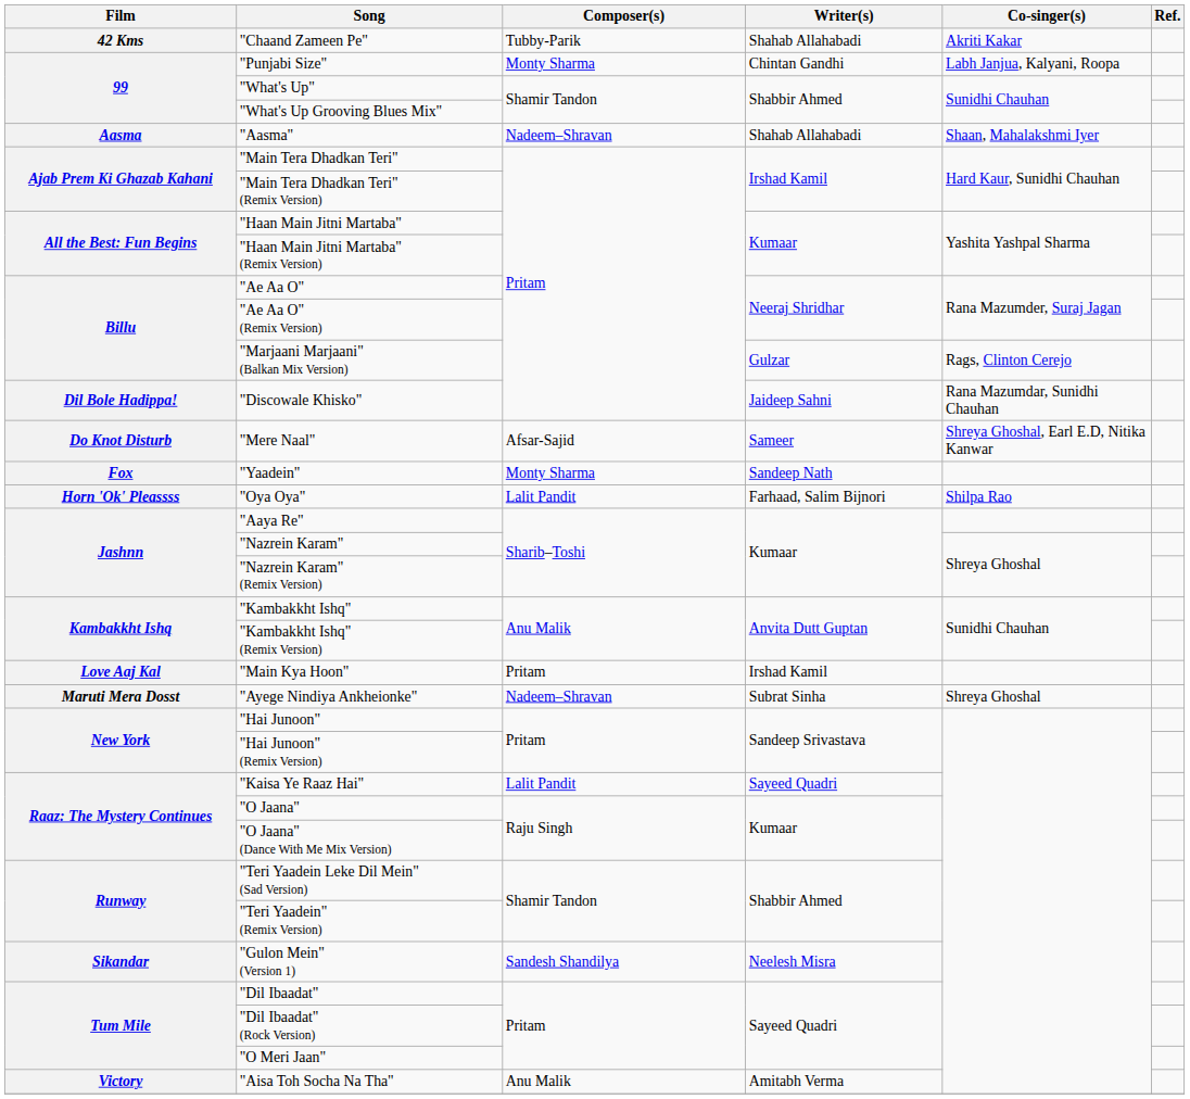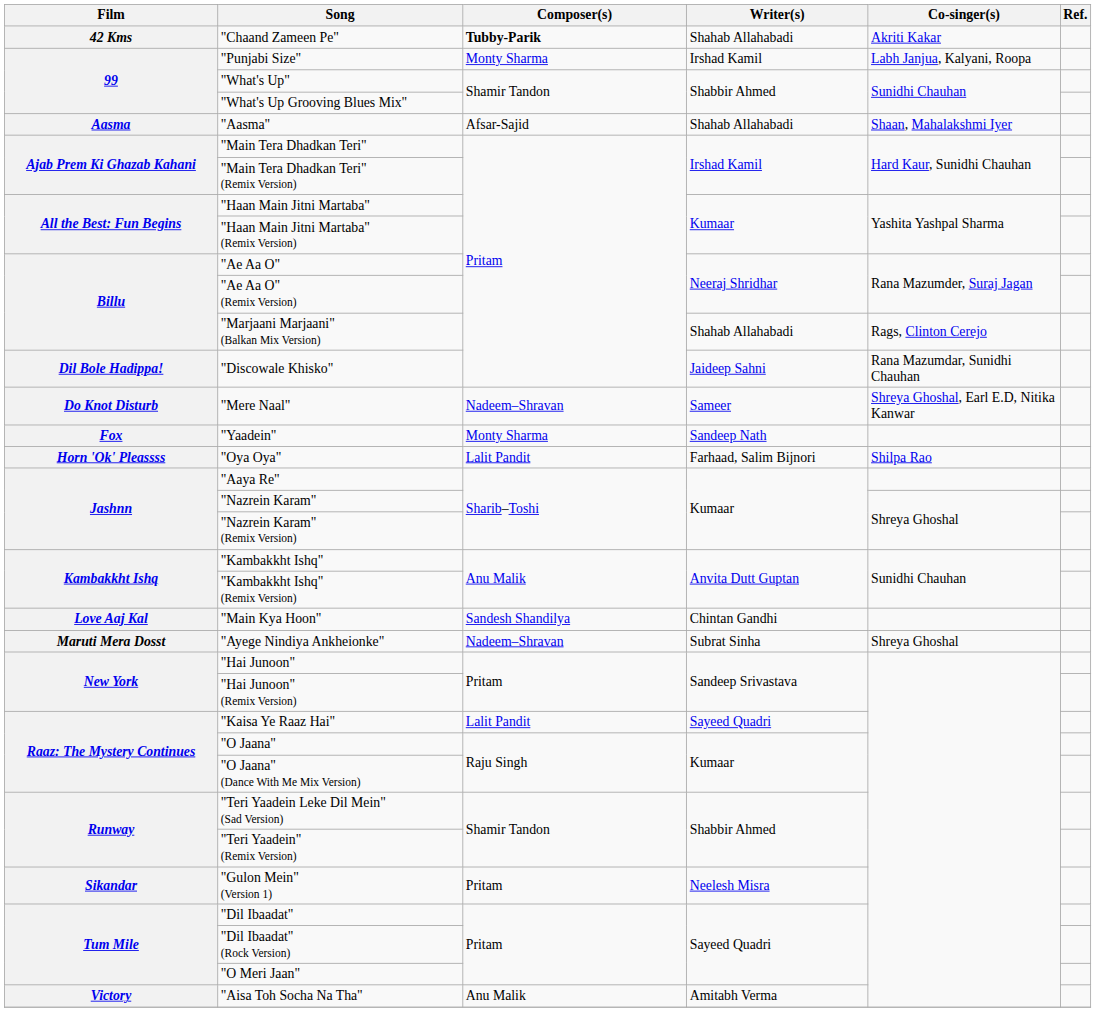"Chaand Zameen Pe" | Composer(s): normal -> bold
"Punjabi Size" | Writer(s): Chintan Gandhi -> Irshad Kamil
"Aasma" | Composer(s): Nadeem–Shravan -> Afsar-Sajid
"Marjaani Marjaani" (Balkan Mix Version) | Writer(s): Gulzar -> Shahab Allahabadi
"Mere Naal" | Composer(s): Afsar-Sajid -> Nadeem–Shravan
"Main Kya Hoon" | Composer(s): Pritam -> Sandesh Shandilya
"Main Kya Hoon" | Writer(s): Irshad Kamil -> Chintan Gandhi
"Gulon Mein" (Version 1) | Composer(s): Sandesh Shandilya -> Pritam
